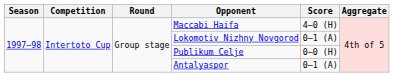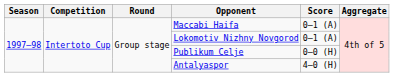Maccabi Haifa | Score: 4–0 (H) -> 0–1 (A)
Antalyaspor | Score: 0–1 (A) -> 4–0 (H)
